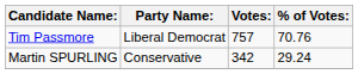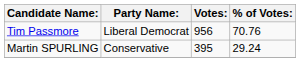Tim Passmore | Votes:: 757 -> 956
Martin SPURLING | Votes:: 342 -> 395
